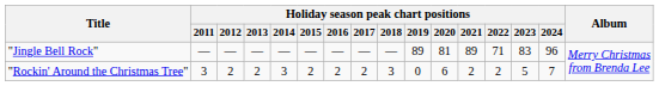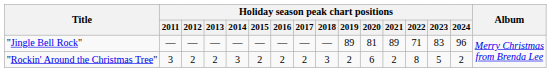"Rockin' Around the Christmas Tree" | Holiday season peak chart positions / 2019: 0 -> 2
"Rockin' Around the Christmas Tree" | Holiday season peak chart positions / 2022: 2 -> 8
"Rockin' Around the Christmas Tree" | Holiday season peak chart positions / 2024: 7 -> 2
